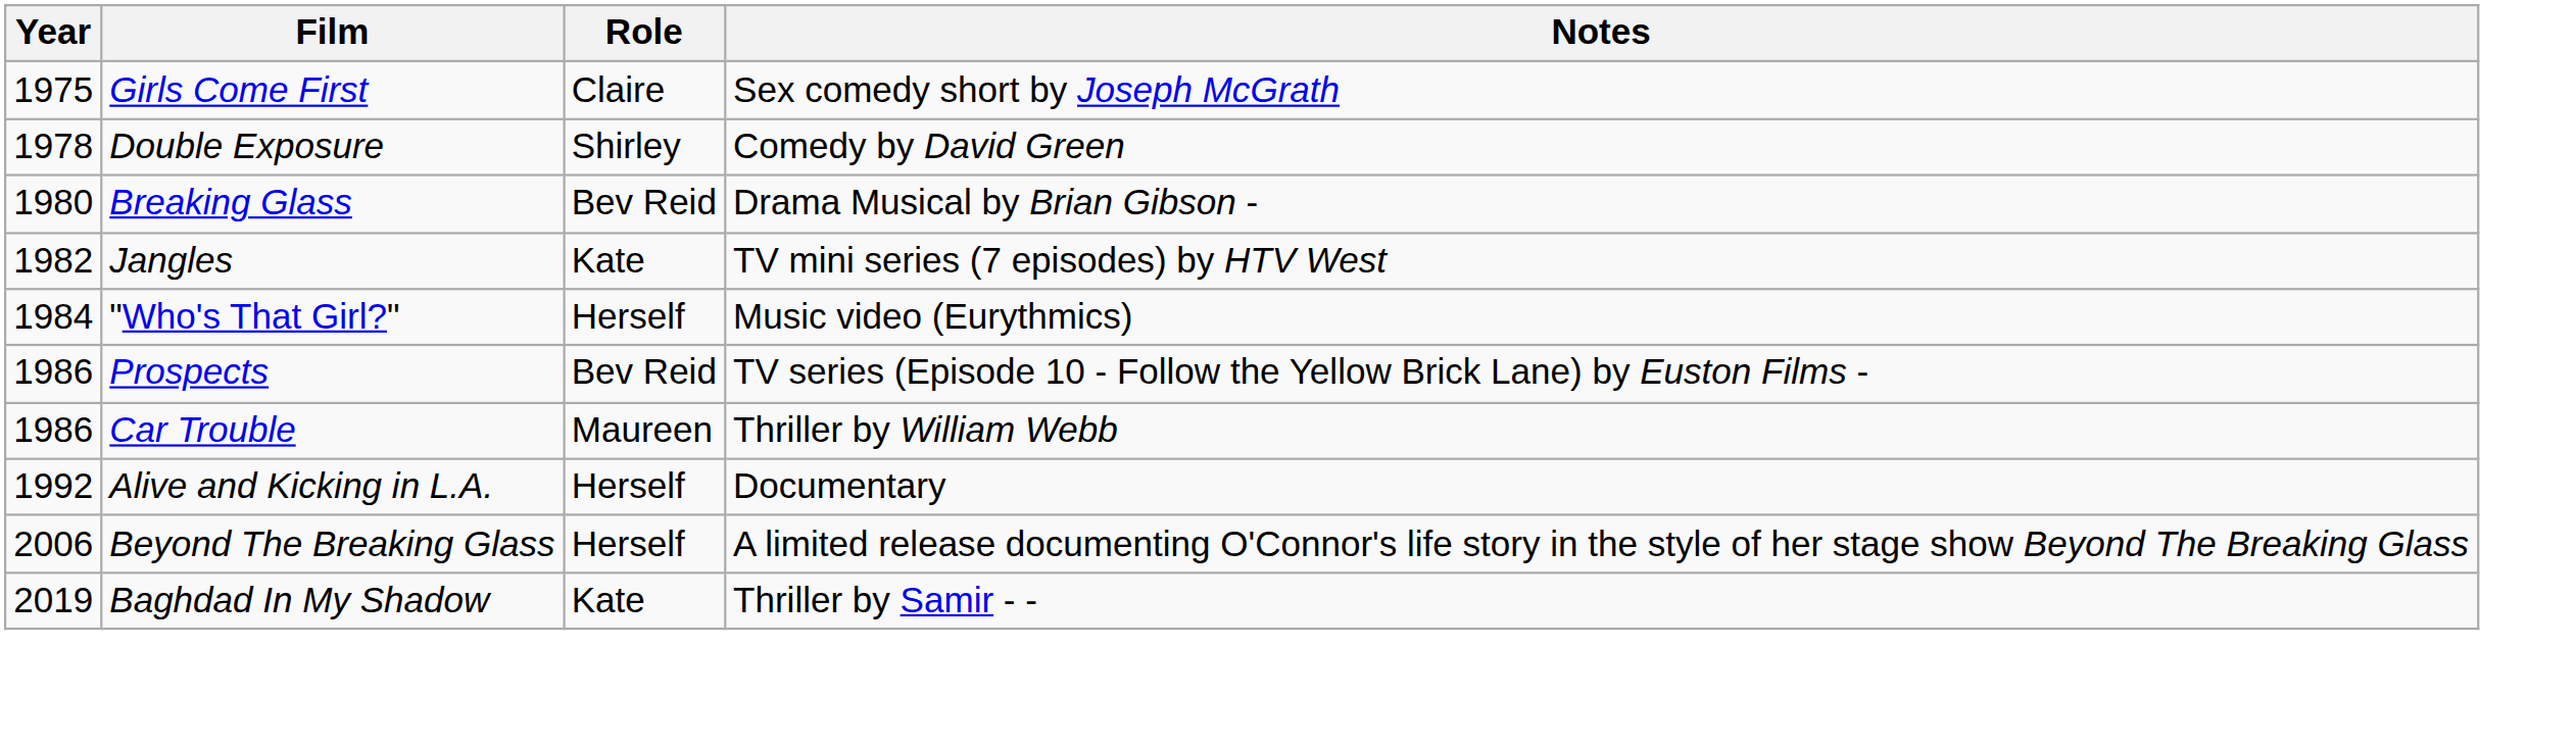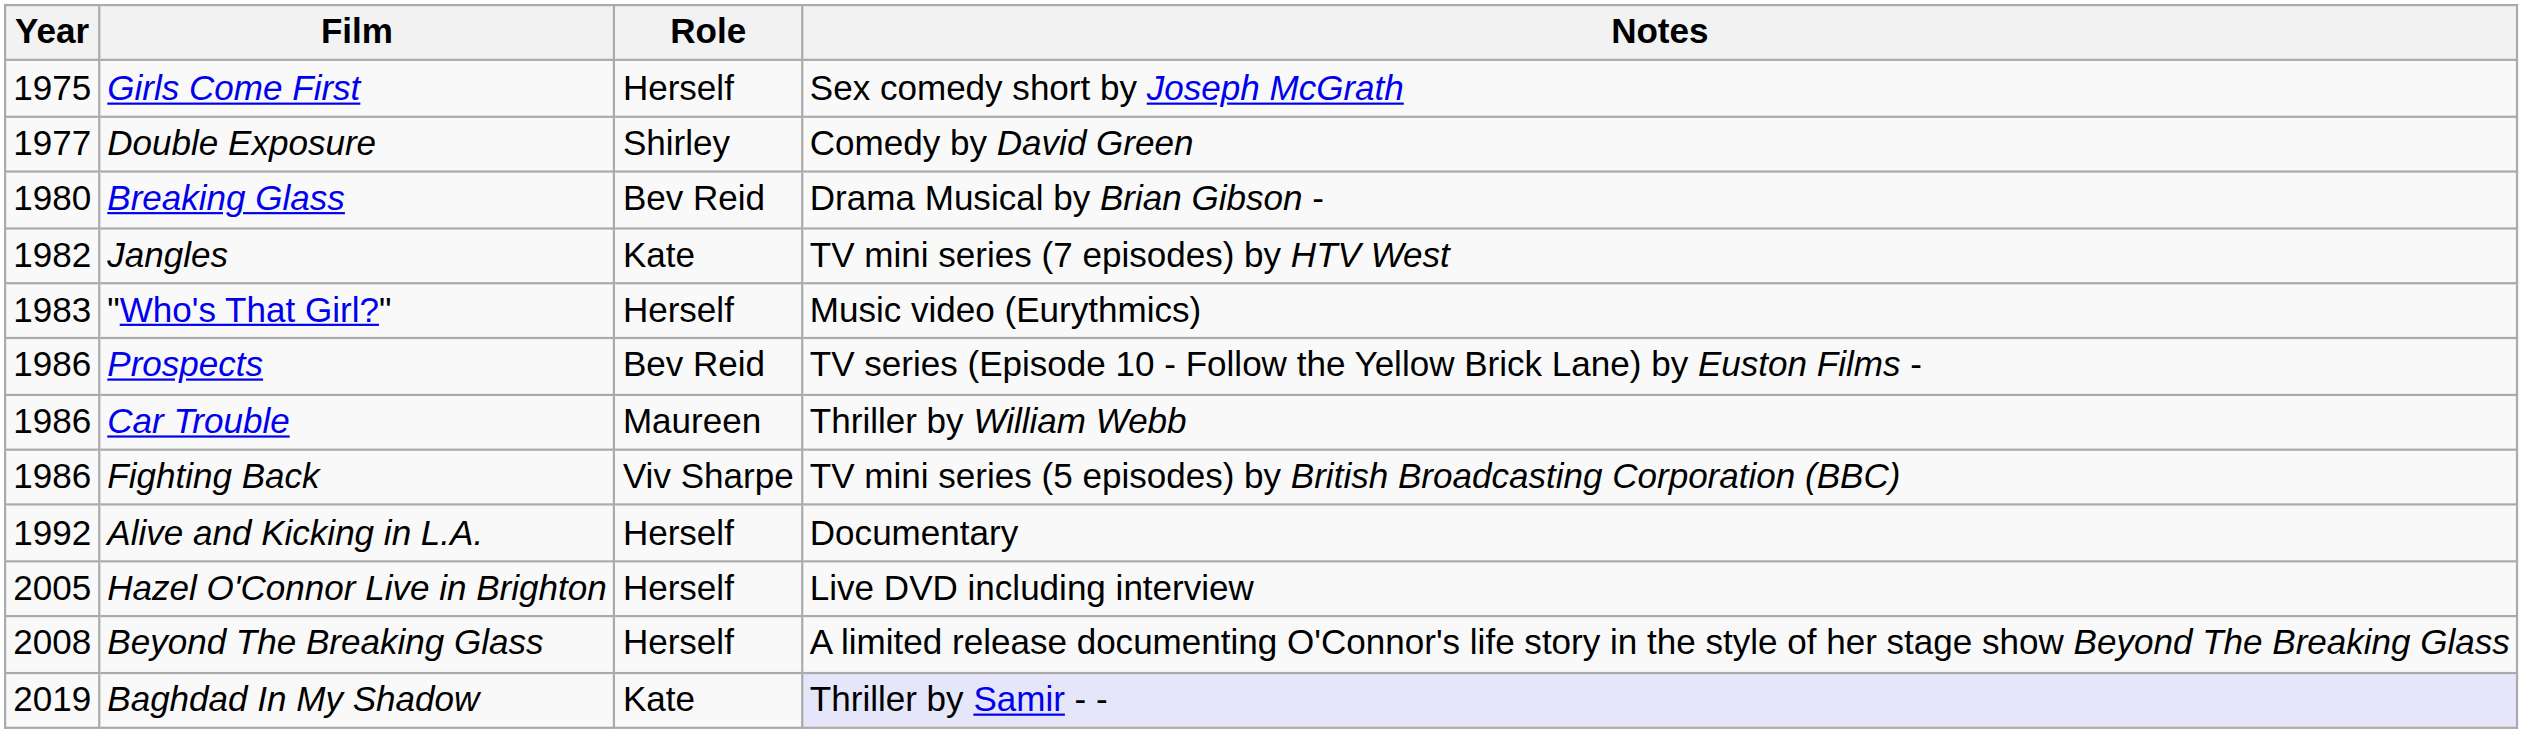Girls Come First | Role: Claire -> Herself
Double Exposure | Year: 1978 -> 1977
"Who's That Girl?" | Year: 1984 -> 1983
+ row: 1986 | Fighting Back | Viv Sharpe | TV mini series (5 episodes) by British Broadcasting Corporation (BBC)
+ row: 2005 | Hazel O'Connor Live in Brighton | Herself | Live DVD including interview
Beyond The Breaking Glass | Year: 2006 -> 2008
Baghdad In My Shadow | Notes: no background -> lavender background
